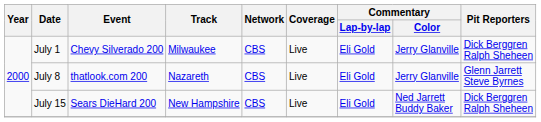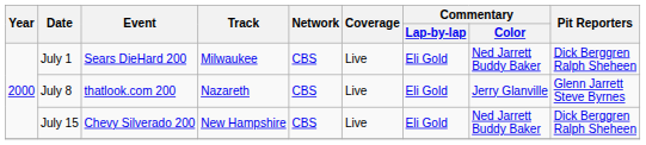July 1 | Event: Chevy Silverado 200 -> Sears DieHard 200
July 1 | Commentary / Color: Jerry Glanville -> Ned Jarrett Buddy Baker
July 15 | Event: Sears DieHard 200 -> Chevy Silverado 200
